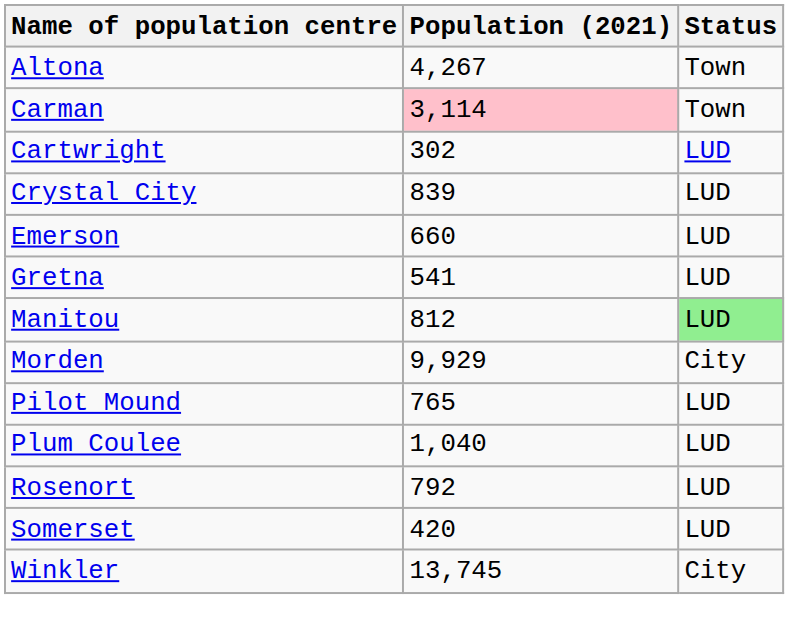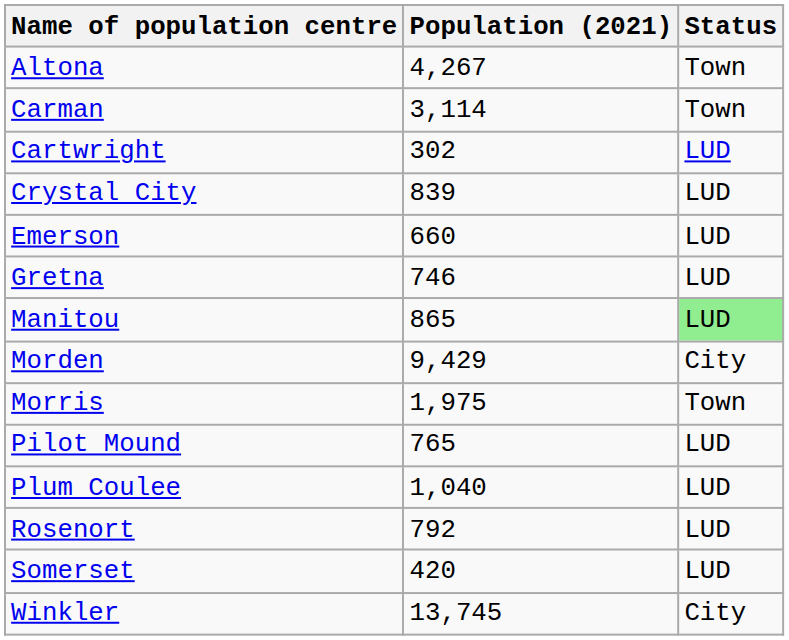Carman | Population (2021): pink background -> no background
Gretna | Population (2021): 541 -> 746
Manitou | Population (2021): 812 -> 865
Morden | Population (2021): 9,929 -> 9,429
+ row: Morris | 1,975 | Town
